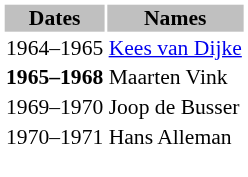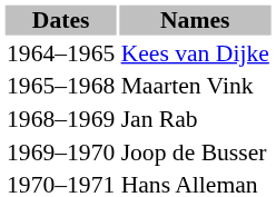Maarten Vink | Dates: bold -> normal
+ row: 1968–1969 | Jan Rab
